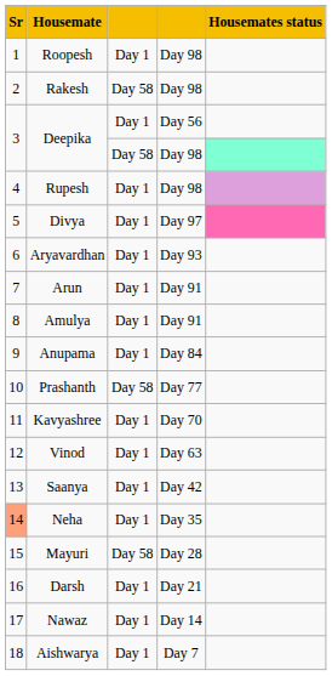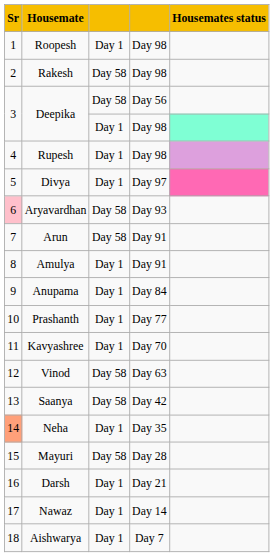Deepika / Day 56 | column 3: Day 1 -> Day 58
Deepika / Day 98 | column 3: Day 58 -> Day 1
Aryavardhan | Sr: no background -> pink background
Aryavardhan | column 3: Day 1 -> Day 58
Arun | column 3: Day 1 -> Day 58
Prashanth | column 3: Day 58 -> Day 1
Vinod | column 3: Day 1 -> Day 58
Saanya | column 3: Day 1 -> Day 58
